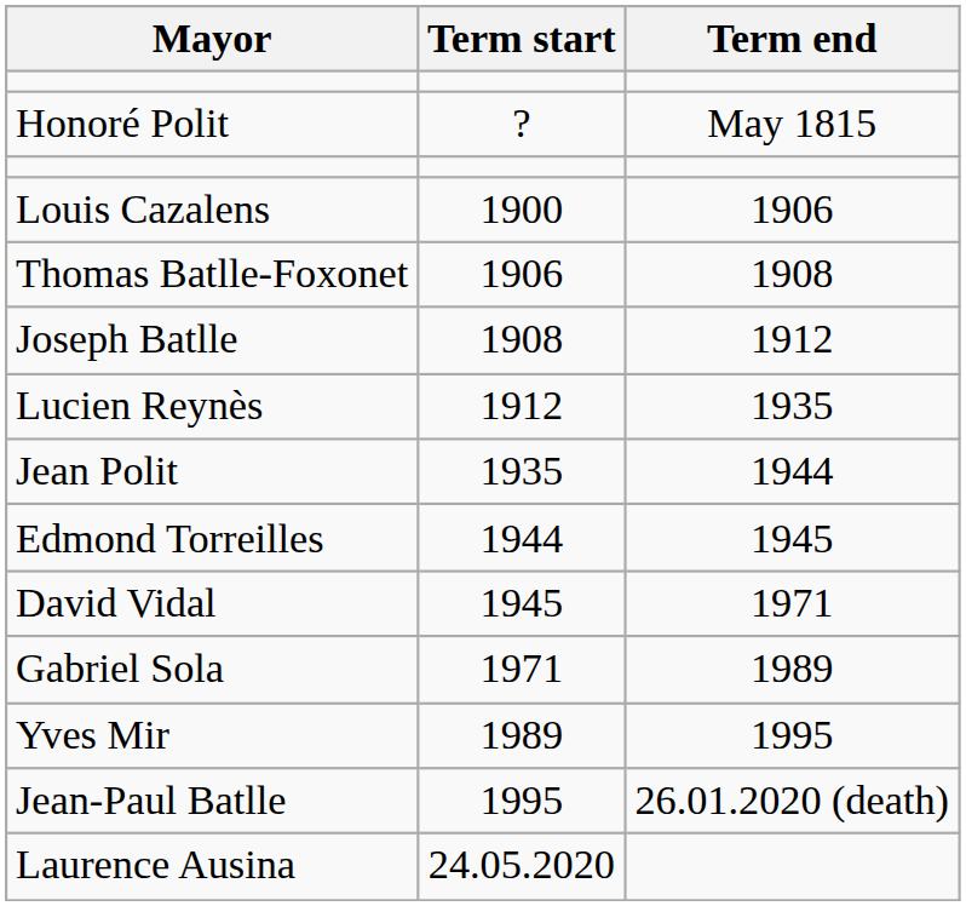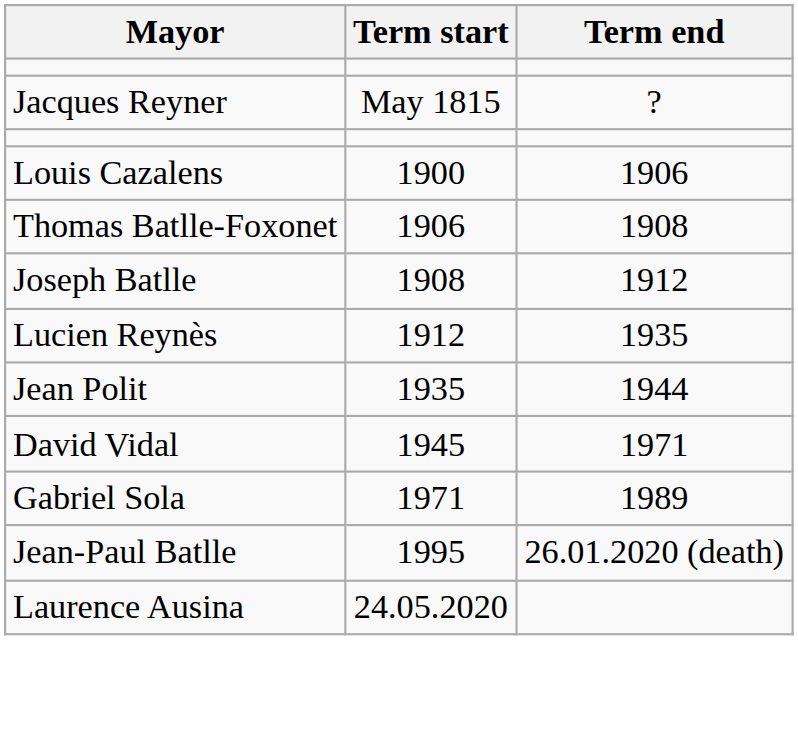- row: Honoré Polit | ? | May 1815
+ row: Jacques Reyner | May 1815 | ?
- row: Edmond Torreilles | 1944 | 1945
- row: Yves Mir | 1989 | 1995
